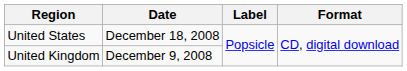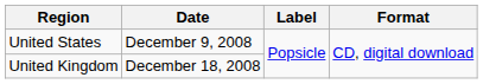United States | Date: December 18, 2008 -> December 9, 2008
United Kingdom | Date: December 9, 2008 -> December 18, 2008
